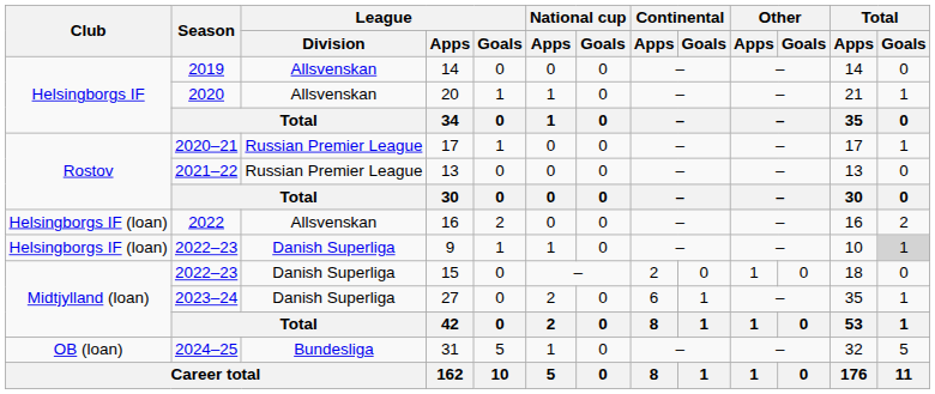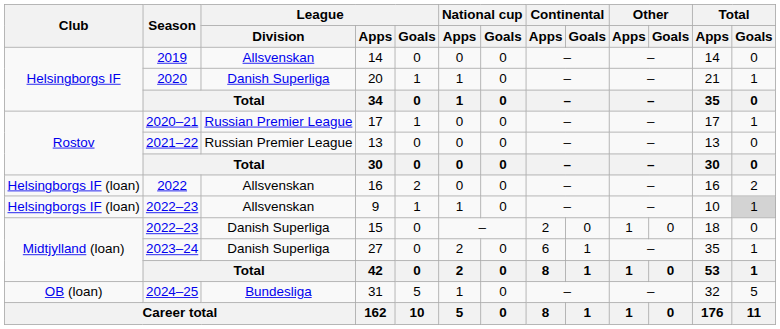20 | League / Division: Allsvenskan -> Danish Superliga
9 | League / Division: Danish Superliga -> Allsvenskan
